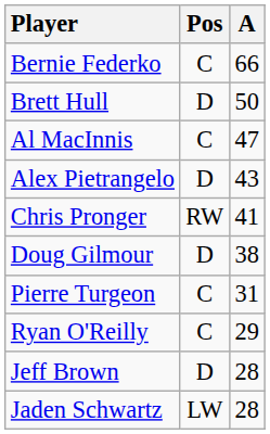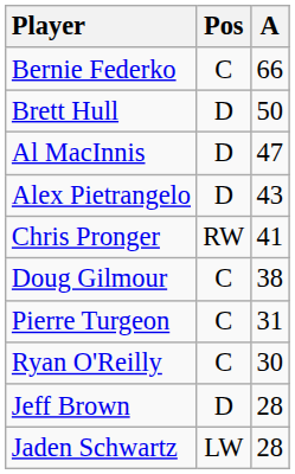Al MacInnis | Pos: C -> D
Doug Gilmour | Pos: D -> C
Ryan O'Reilly | A: 29 -> 30
